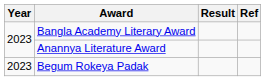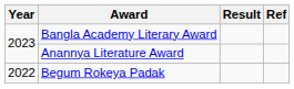Begum Rokeya Padak | Year: 2023 -> 2022
